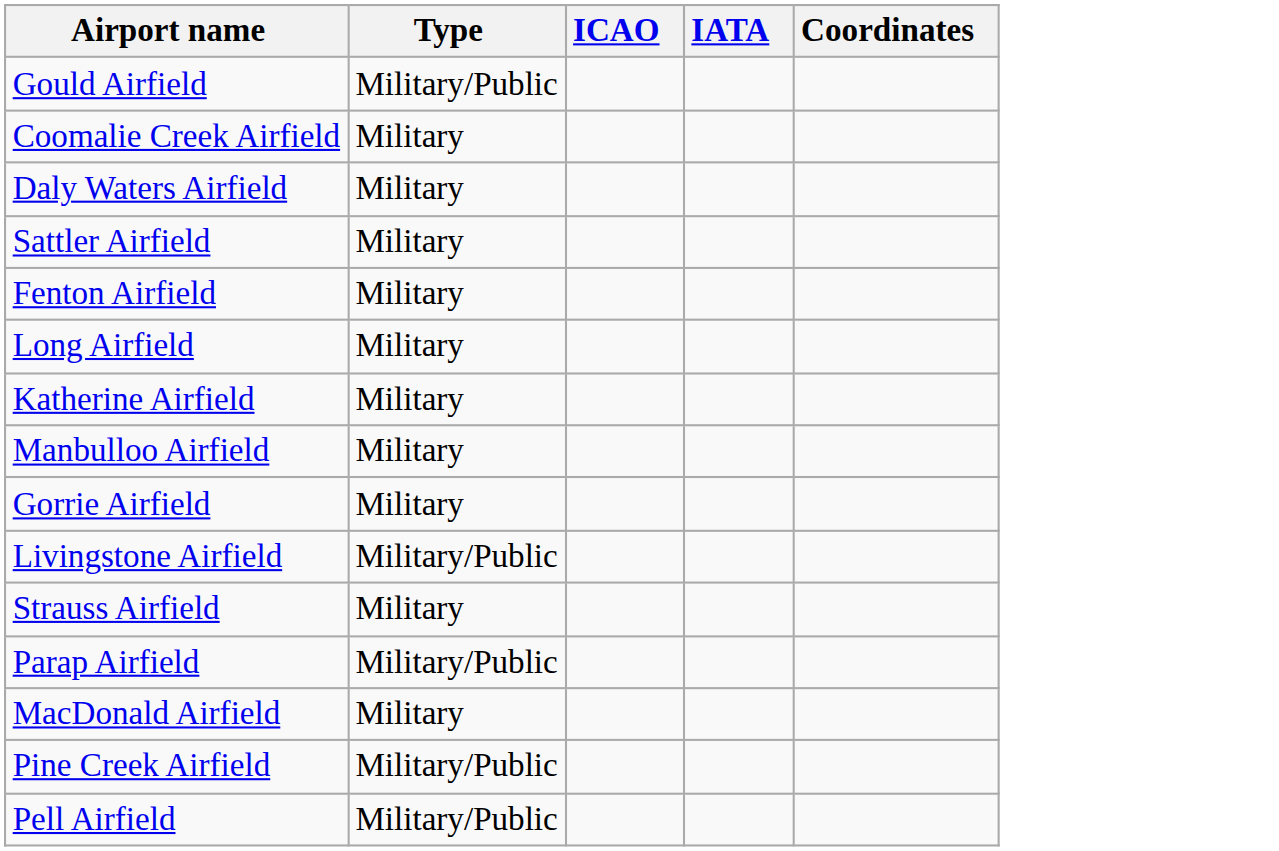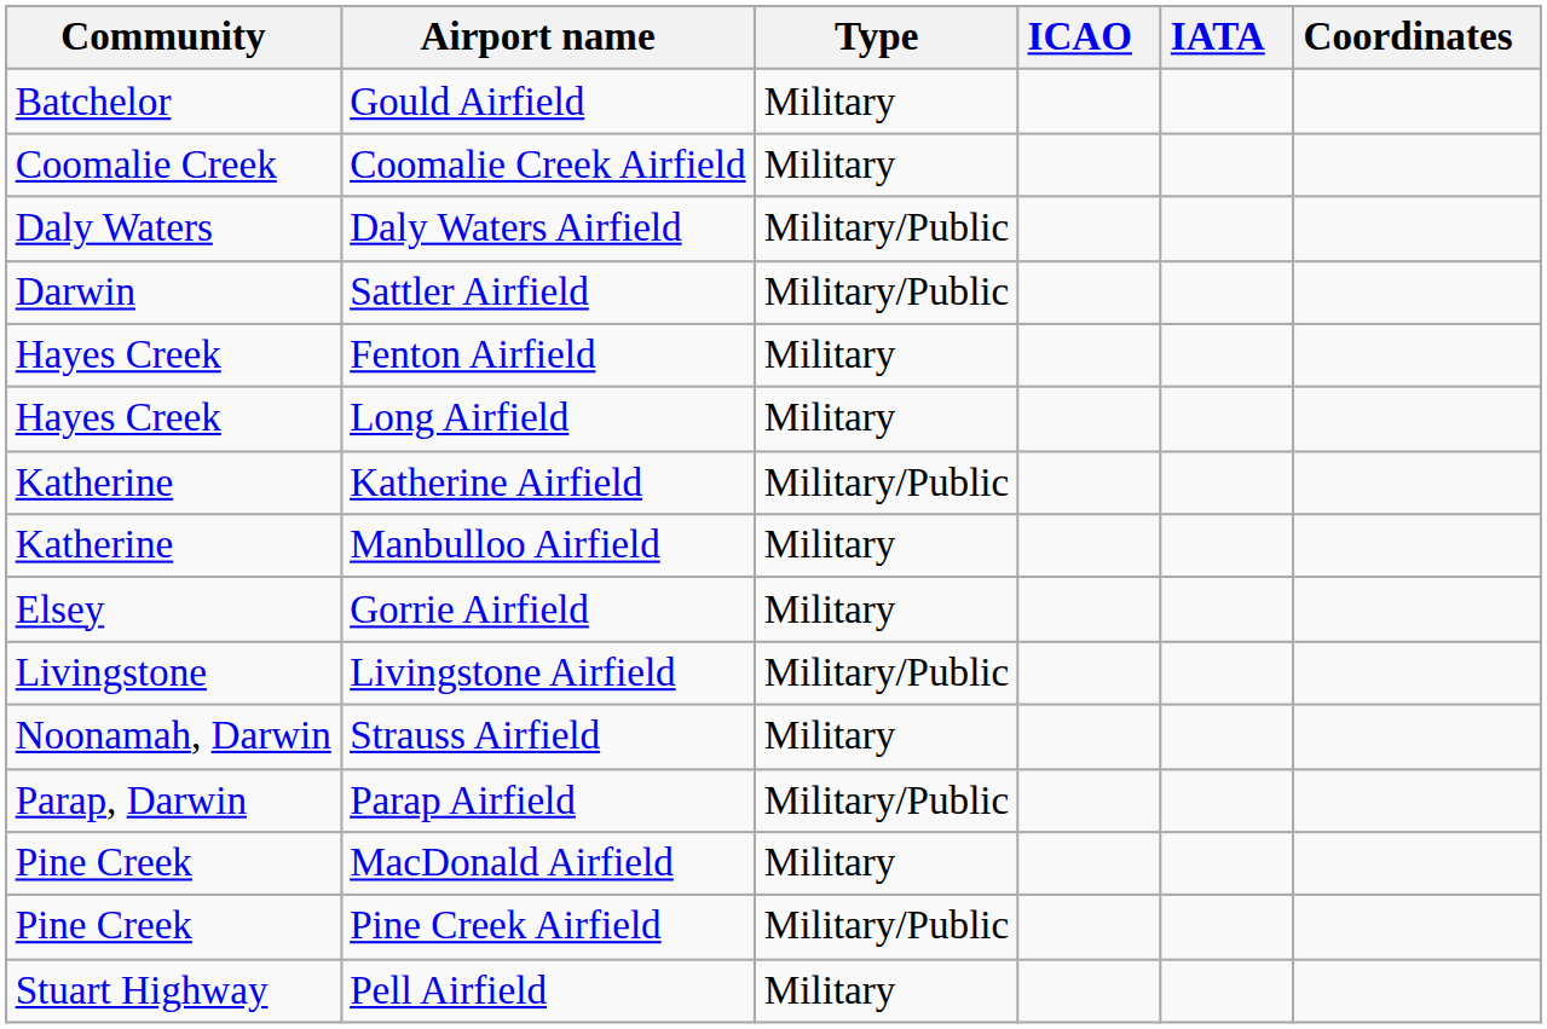+ column: Community | Batchelor | Coomalie Creek | Daly Waters | Darwin | Hayes Creek | Hayes Creek | Katherine | Katherine | Elsey | Livingstone | Noonamah, Darwin | Parap, Darwin | Pine Creek | Pine Creek | Stuart Highway
Gould Airfield | Type: Military/Public -> Military
Daly Waters Airfield | Type: Military -> Military/Public
Sattler Airfield | Type: Military -> Military/Public
Katherine Airfield | Type: Military -> Military/Public
Pell Airfield | Type: Military/Public -> Military
